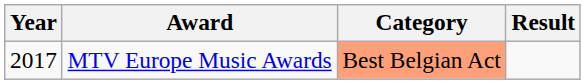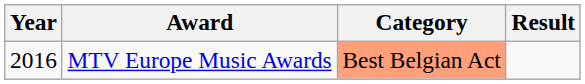MTV Europe Music Awards | Year: 2017 -> 2016
